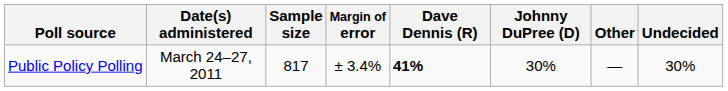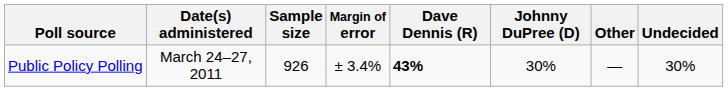Public Policy Polling | Sample size: 817 -> 926
Public Policy Polling | Dave Dennis (R): 41% -> 43%
